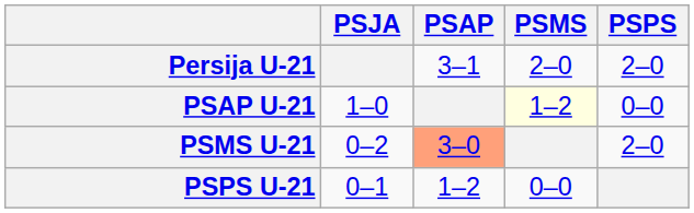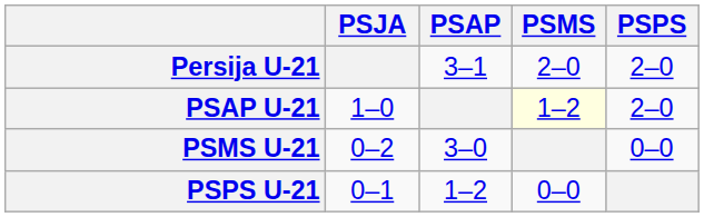PSAP U-21 | PSPS: 0–0 -> 2–0
PSMS U-21 | PSAP: lightsalmon background -> no background
PSMS U-21 | PSPS: 2–0 -> 0–0
